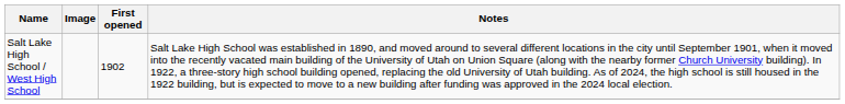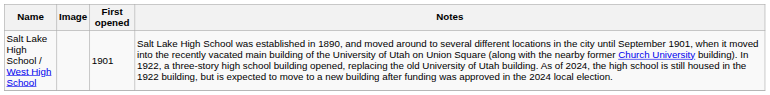Salt Lake High School / West High School | First opened: 1902 -> 1901
